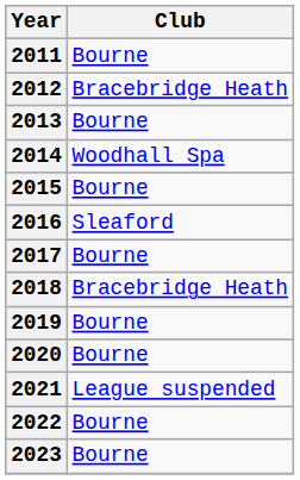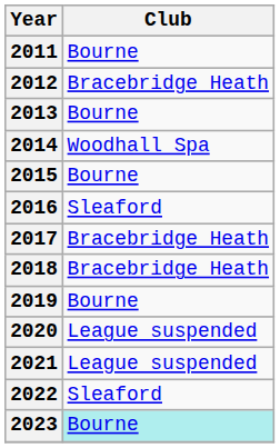2017 | Club: Bourne -> Bracebridge Heath
2020 | Club: Bourne -> League suspended
2022 | Club: Bourne -> Sleaford
2023 | Club: no background -> paleturquoise background
